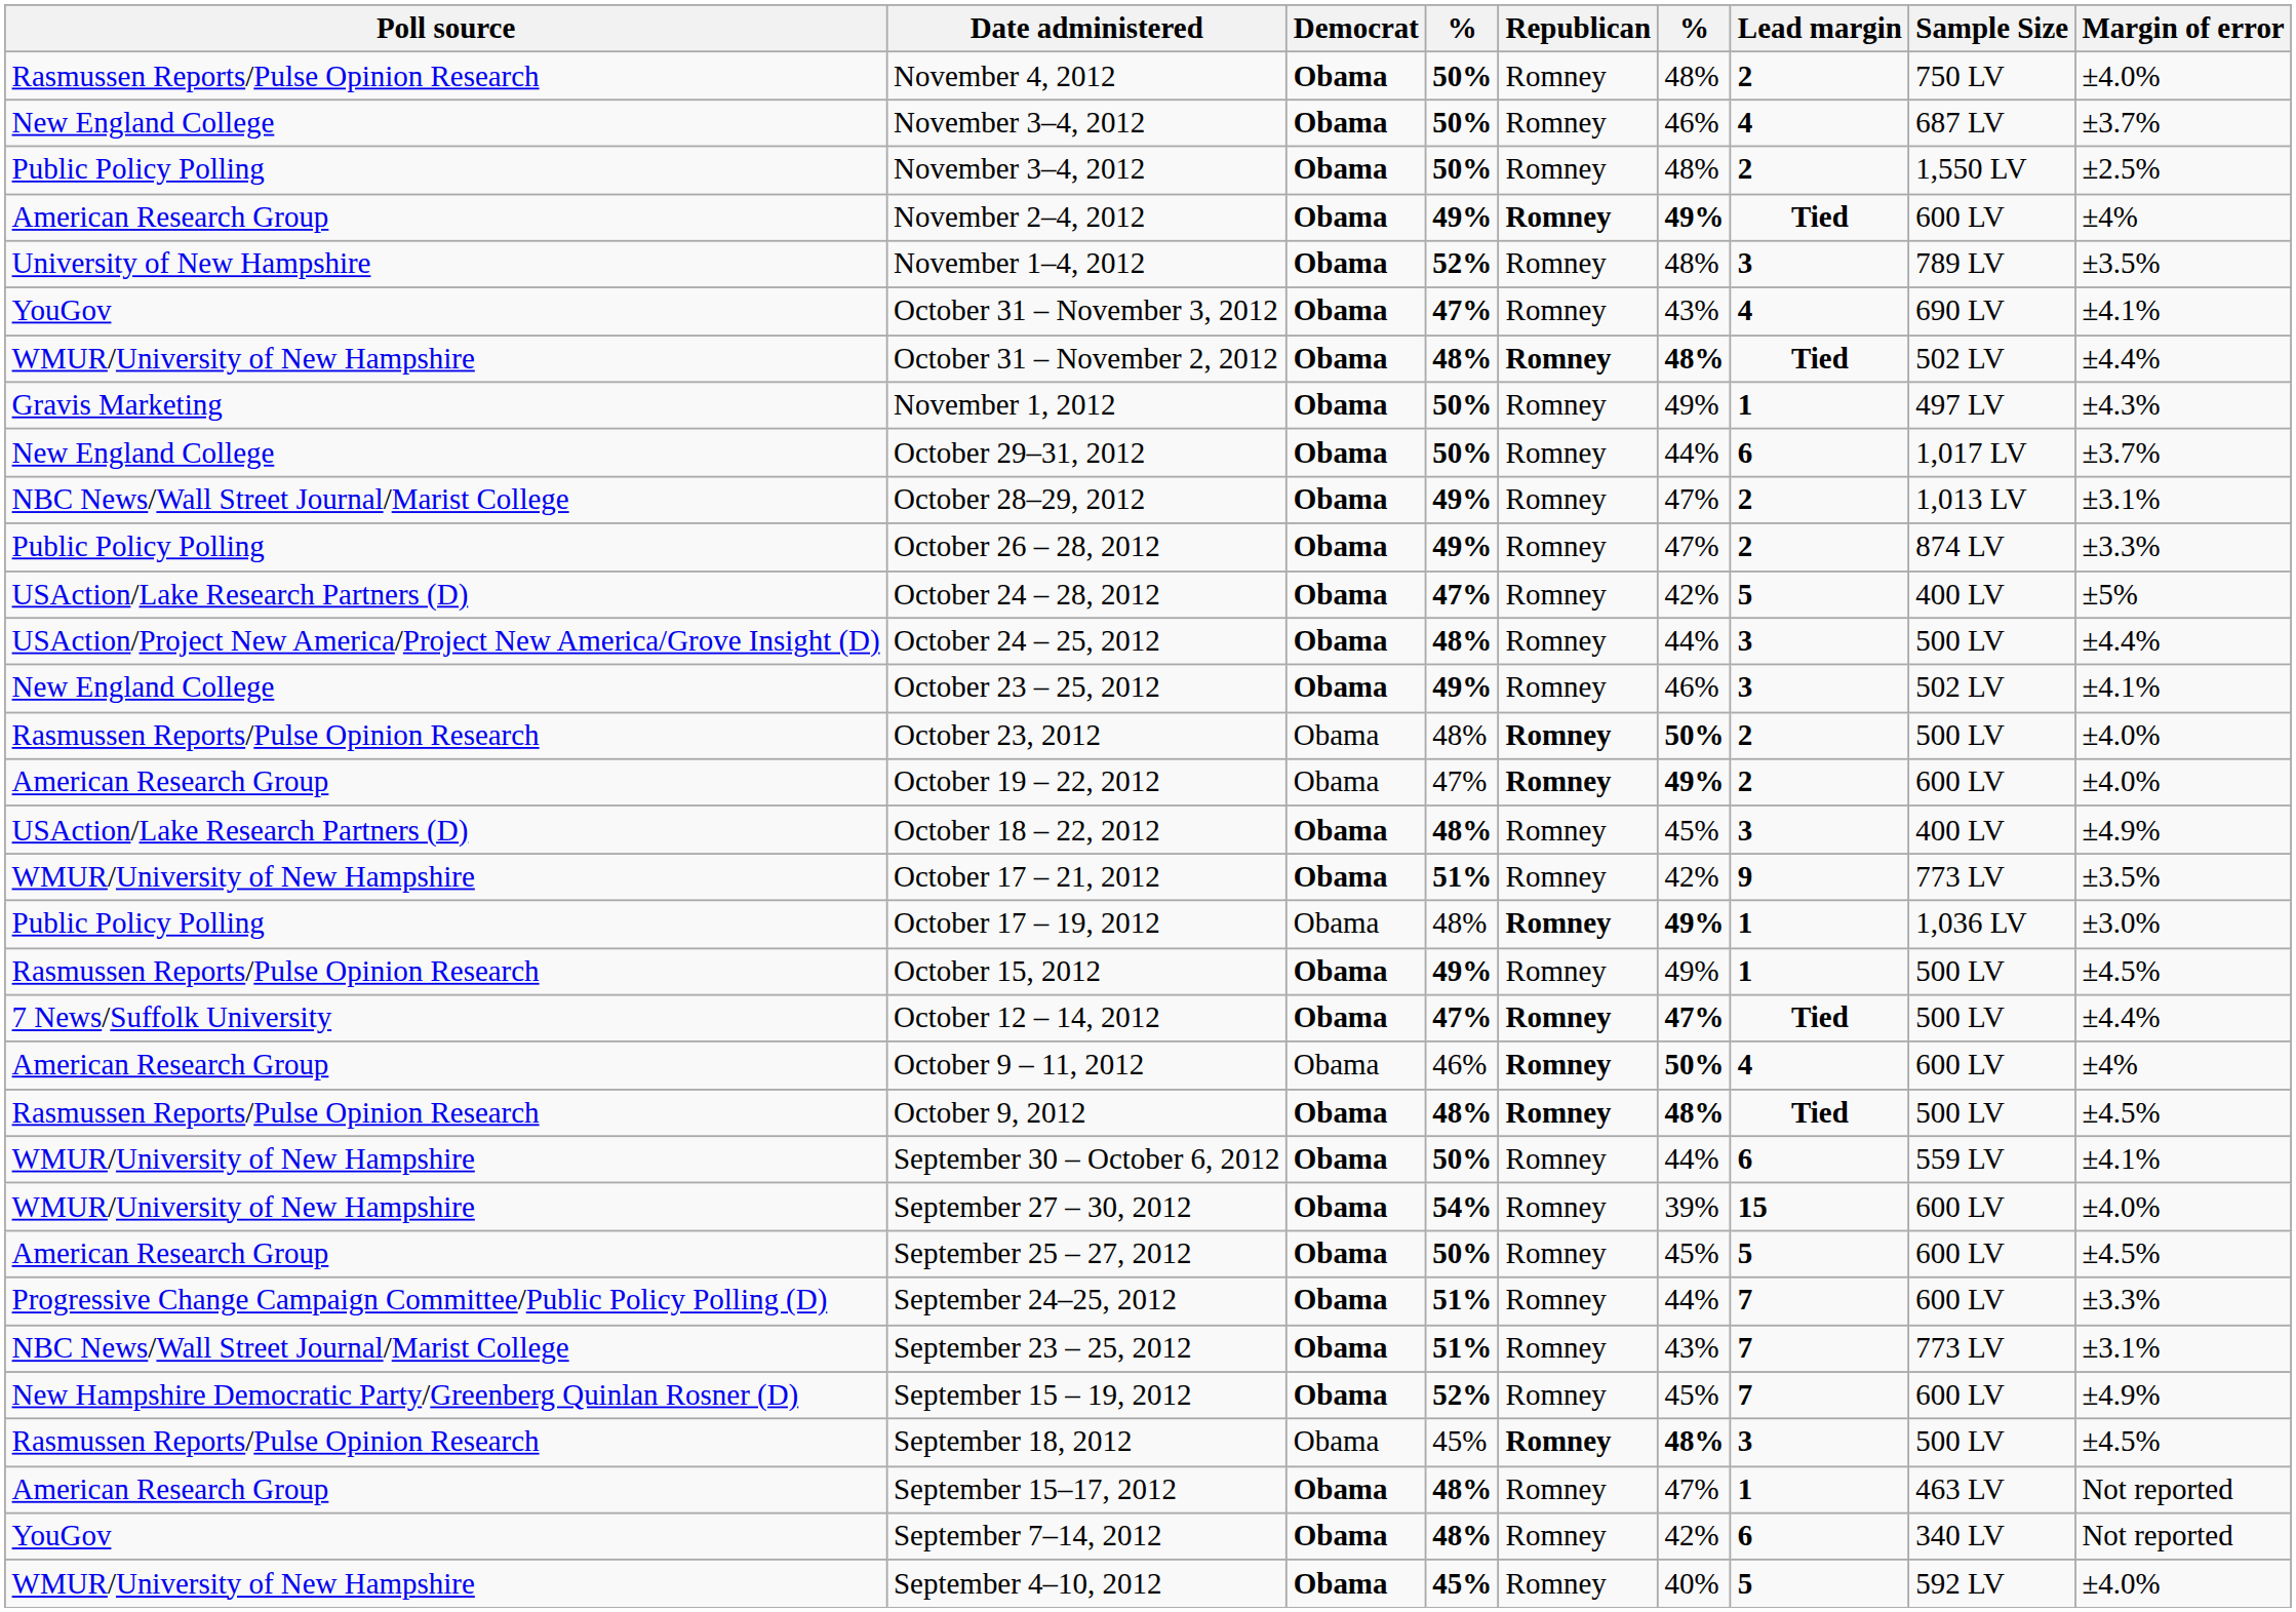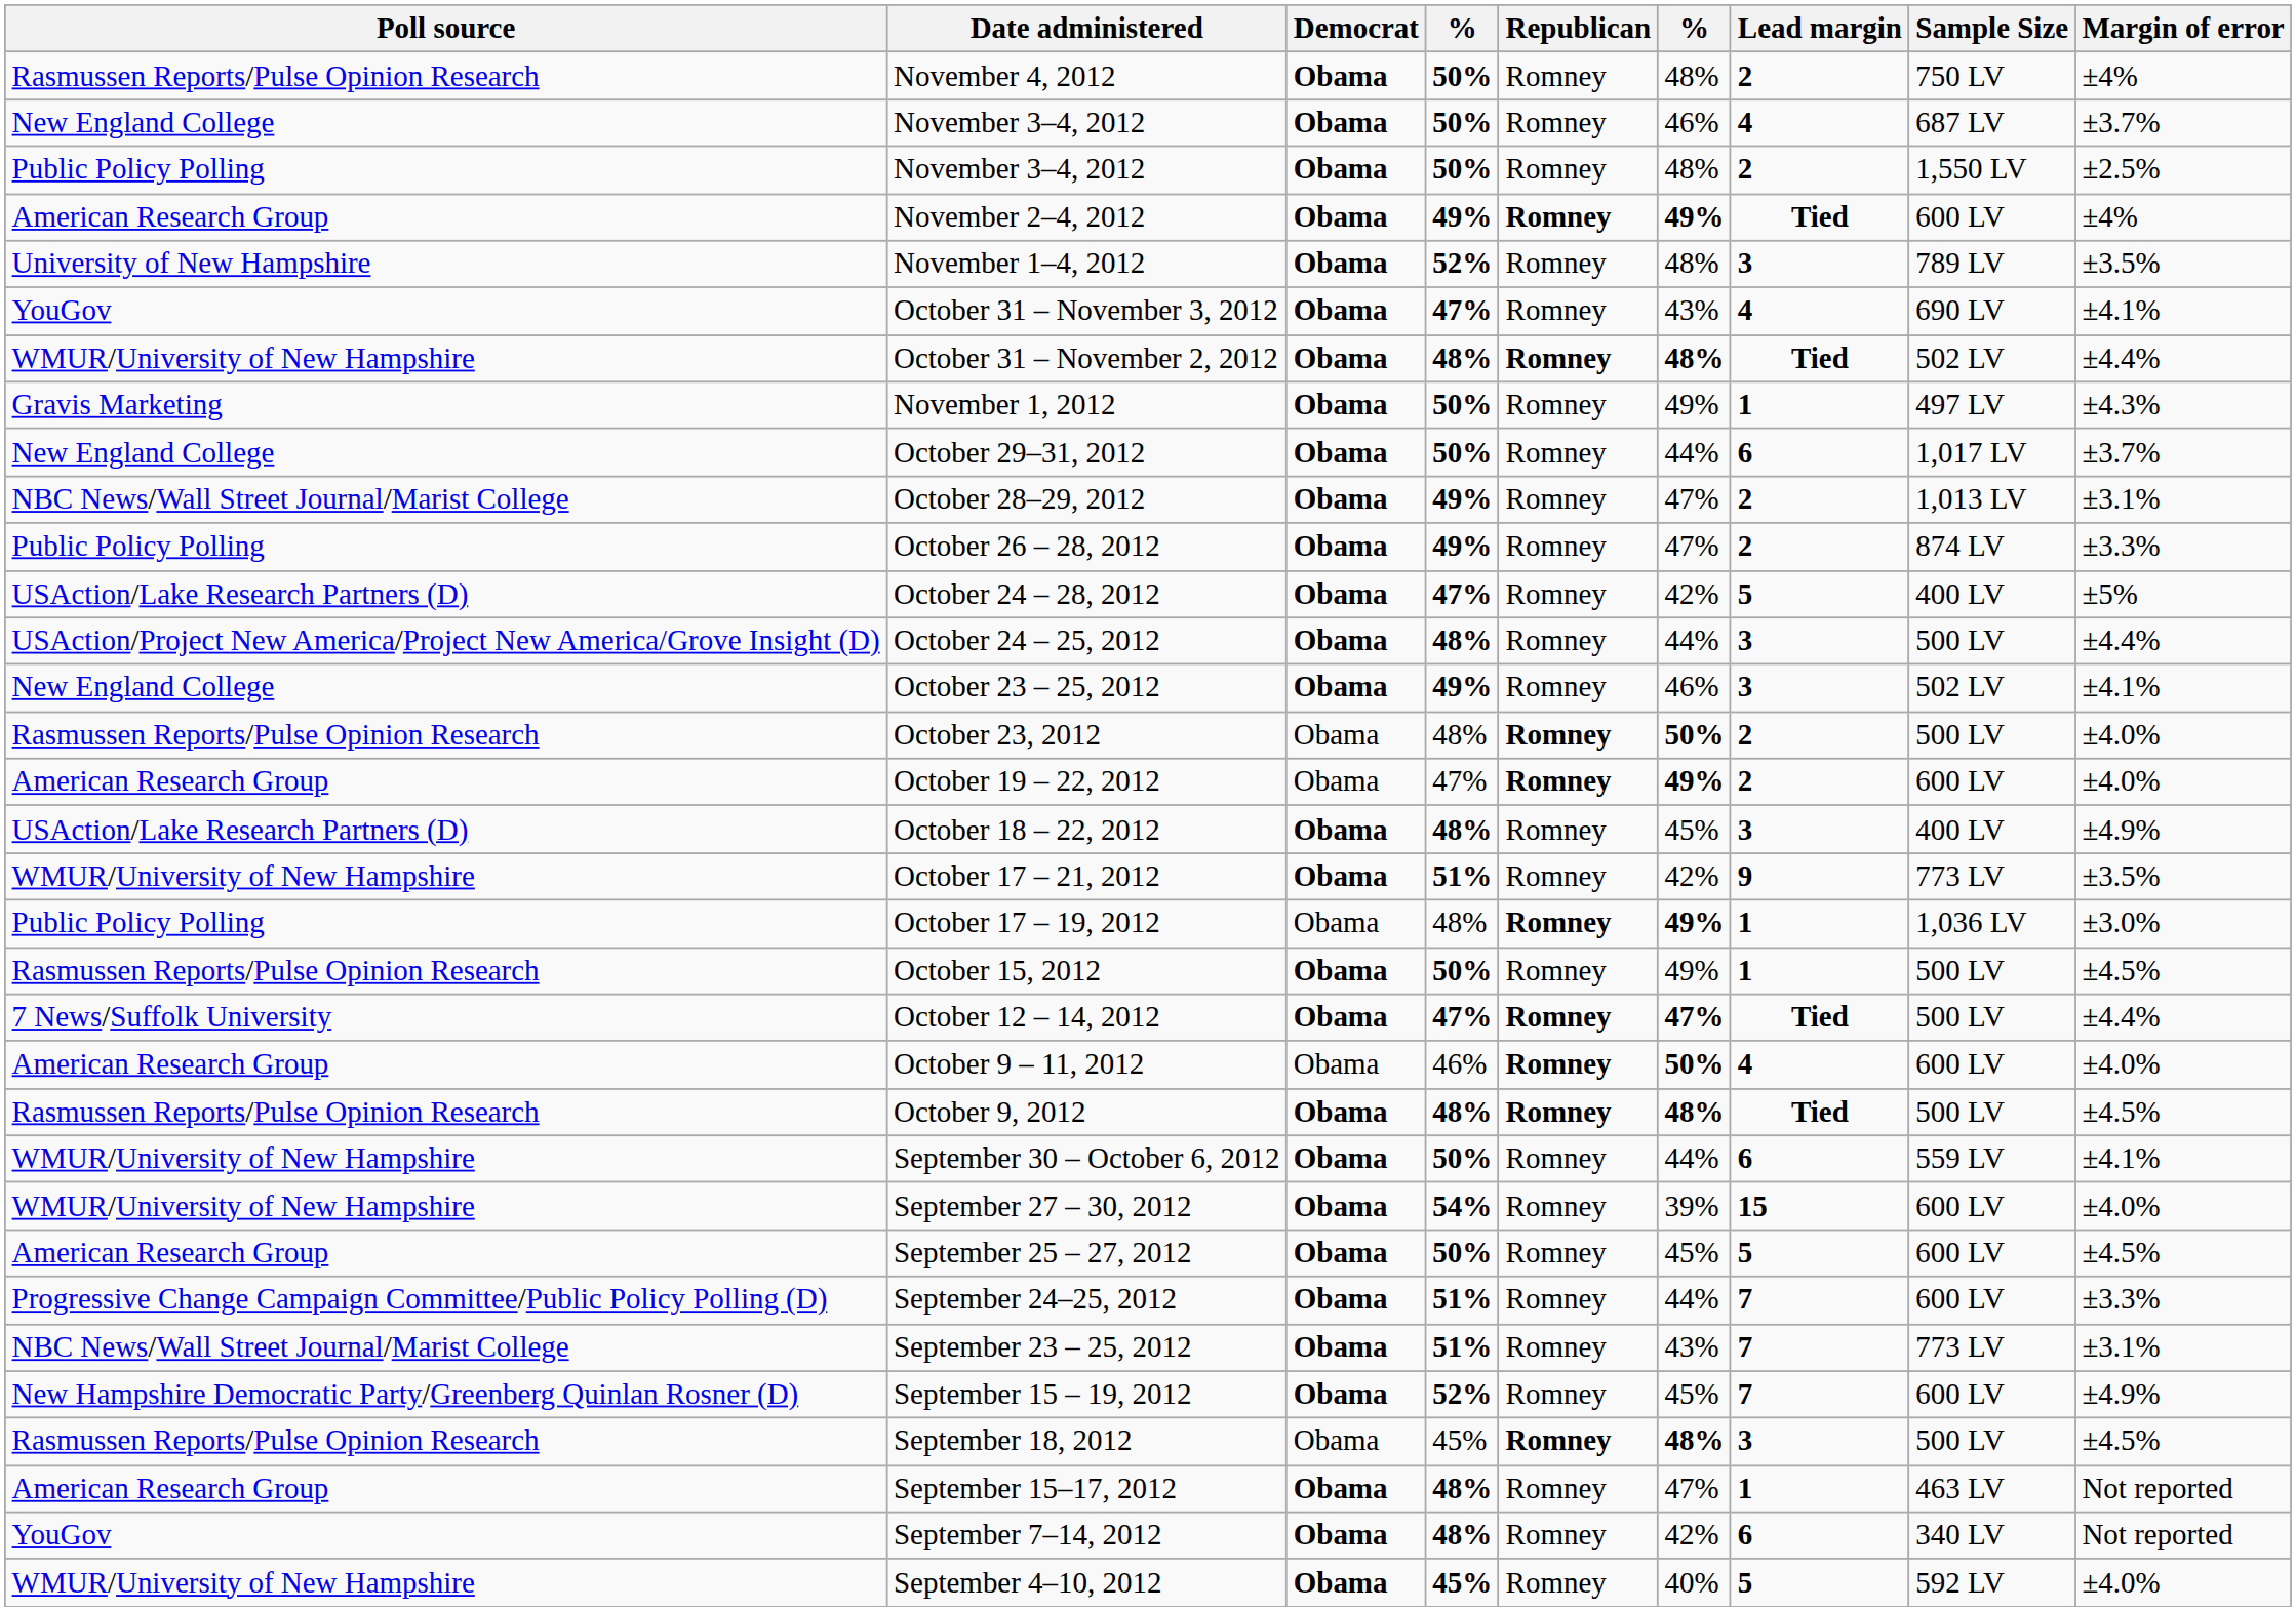November 4, 2012 | Margin of error: ±4.0% -> ±4%
October 15, 2012 | column 4: 49% -> 50%
October 9 – 11, 2012 | Margin of error: ±4% -> ±4.0%
